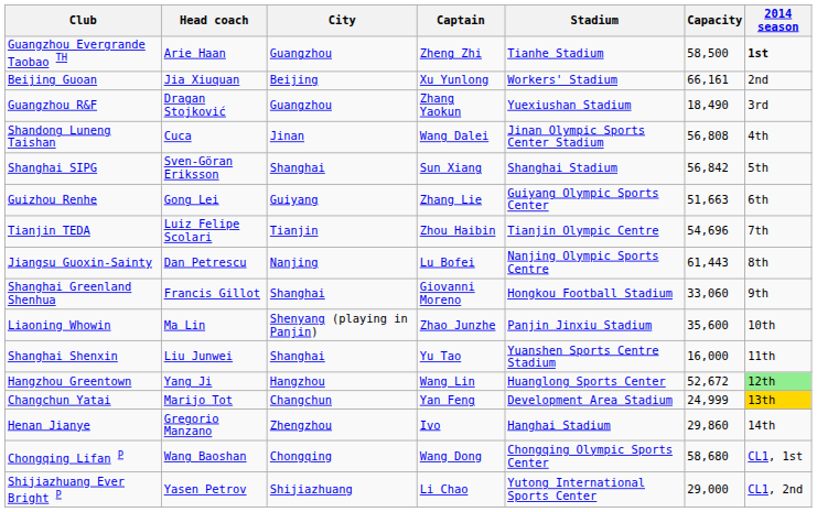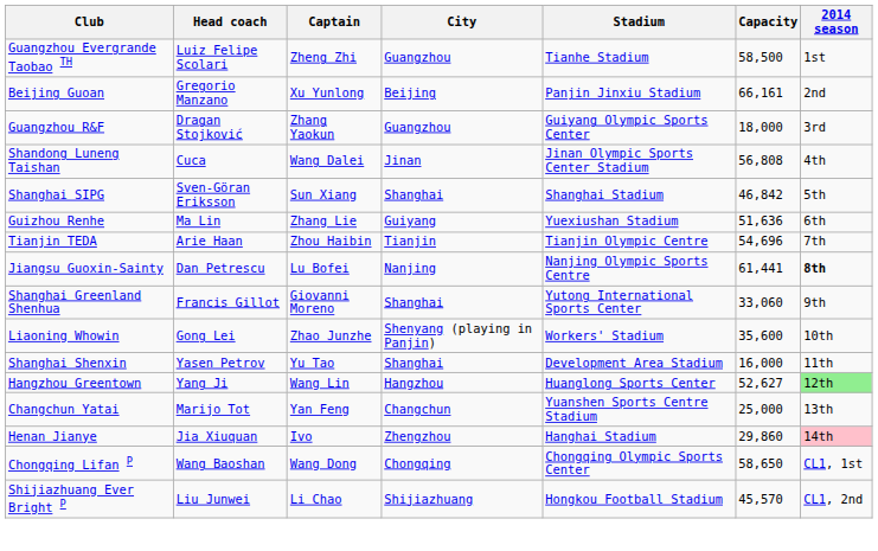columns swapped: Captain <-> City
Guangzhou Evergrande Taobao TH | Head coach: Arie Haan -> Luiz Felipe Scolari
Guangzhou Evergrande Taobao TH | 2014 season: bold -> normal
Beijing Guoan | Head coach: Jia Xiuquan -> Gregorio Manzano
Beijing Guoan | Stadium: Workers' Stadium -> Panjin Jinxiu Stadium
Guangzhou R&F | Stadium: Yuexiushan Stadium -> Guiyang Olympic Sports Center
Guangzhou R&F | Capacity: 18,490 -> 18,000
Shanghai SIPG | Capacity: 56,842 -> 46,842
Guizhou Renhe | Head coach: Gong Lei -> Ma Lin
Guizhou Renhe | Stadium: Guiyang Olympic Sports Center -> Yuexiushan Stadium
Guizhou Renhe | Capacity: 51,663 -> 51,636
Tianjin TEDA | Head coach: Luiz Felipe Scolari -> Arie Haan
Jiangsu Guoxin-Sainty | Capacity: 61,443 -> 61,441
Jiangsu Guoxin-Sainty | 2014 season: normal -> bold
Shanghai Greenland Shenhua | Stadium: Hongkou Football Stadium -> Yutong International Sports Center
Liaoning Whowin | Head coach: Ma Lin -> Gong Lei
Liaoning Whowin | Stadium: Panjin Jinxiu Stadium -> Workers' Stadium
Shanghai Shenxin | Head coach: Liu Junwei -> Yasen Petrov
Shanghai Shenxin | Stadium: Yuanshen Sports Centre Stadium -> Development Area Stadium
Hangzhou Greentown | Capacity: 52,672 -> 52,627
Changchun Yatai | Stadium: Development Area Stadium -> Yuanshen Sports Centre Stadium
Changchun Yatai | Capacity: 24,999 -> 25,000
Changchun Yatai | 2014 season: gold background -> no background
Henan Jianye | Head coach: Gregorio Manzano -> Jia Xiuquan
Henan Jianye | 2014 season: no background -> pink background
Chongqing Lifan P | Capacity: 58,680 -> 58,650
Shijiazhuang Ever Bright P | Head coach: Yasen Petrov -> Liu Junwei
Shijiazhuang Ever Bright P | Stadium: Yutong International Sports Center -> Hongkou Football Stadium
Shijiazhuang Ever Bright P | Capacity: 29,000 -> 45,570
